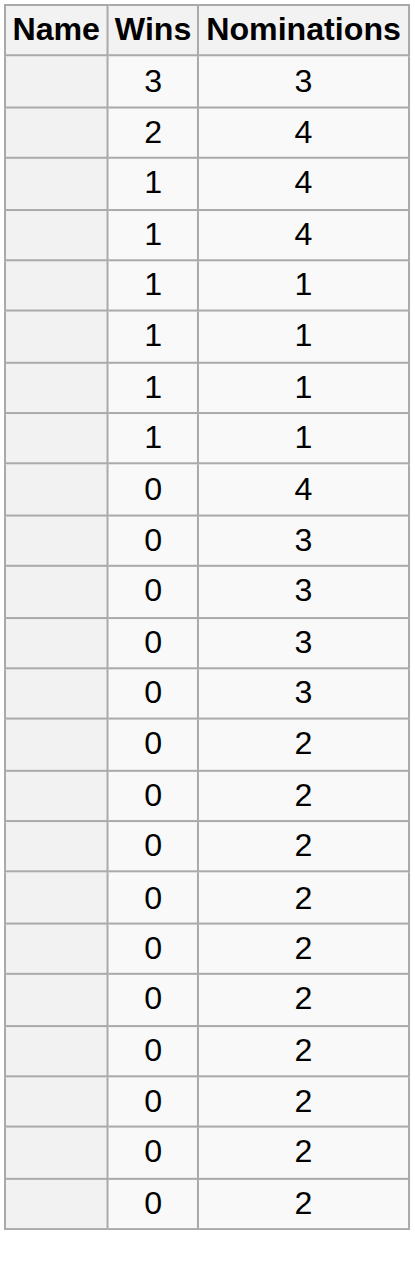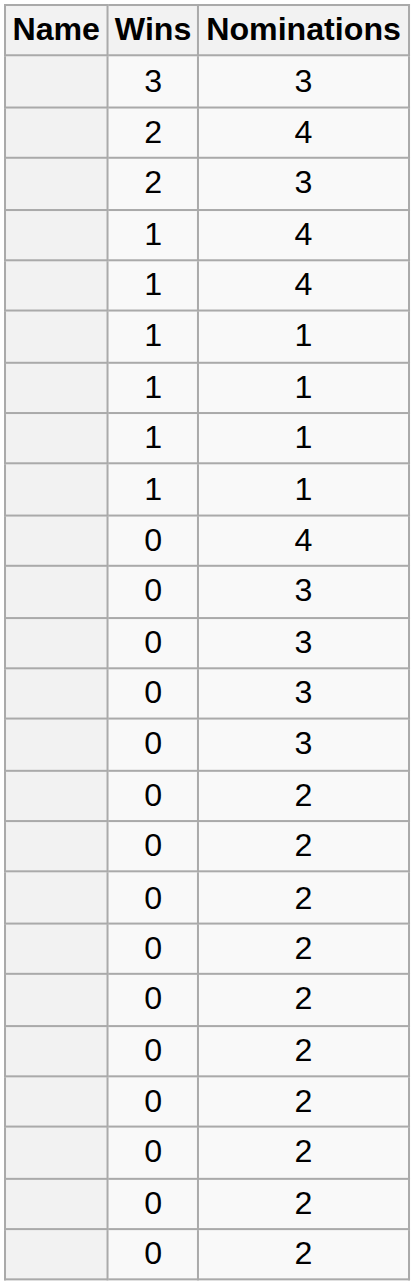+ row: 2 | 3
